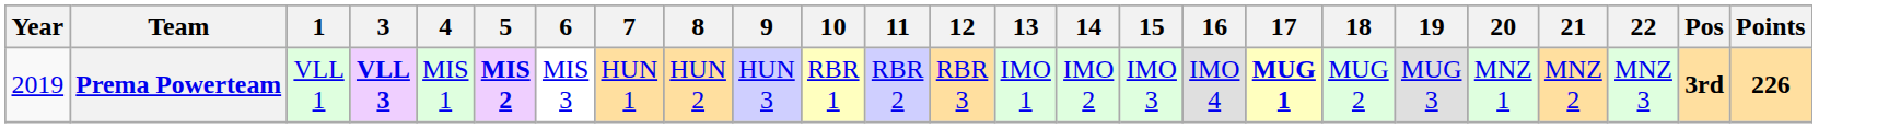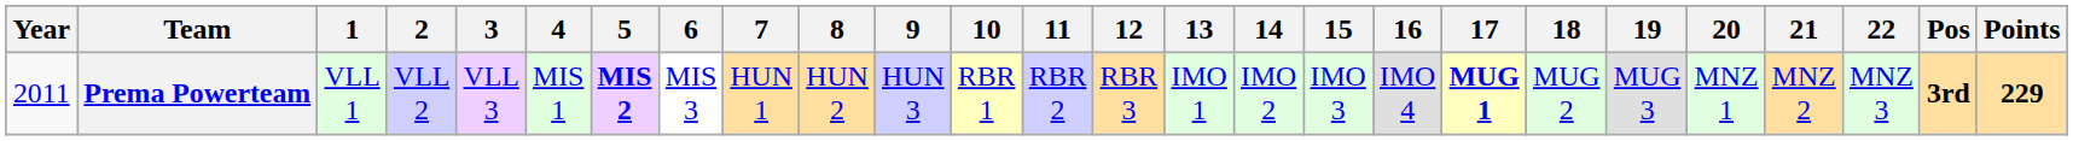+ column: 2 | VLL 2
Prema Powerteam | Year: 2019 -> 2011
Prema Powerteam | 3: bold -> normal
Prema Powerteam | Points: 226 -> 229
